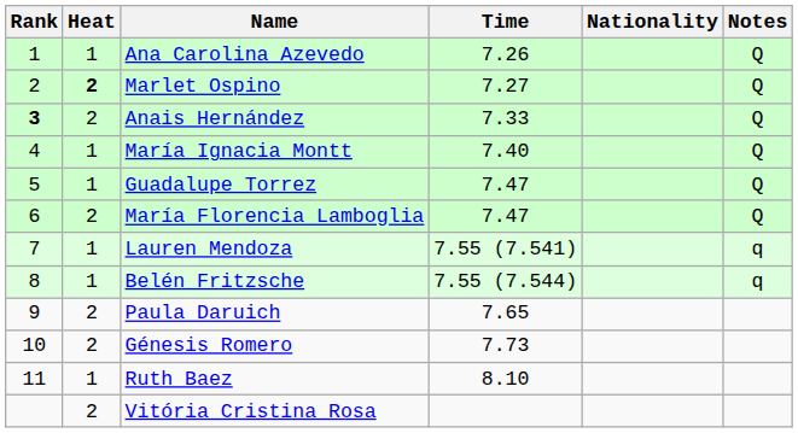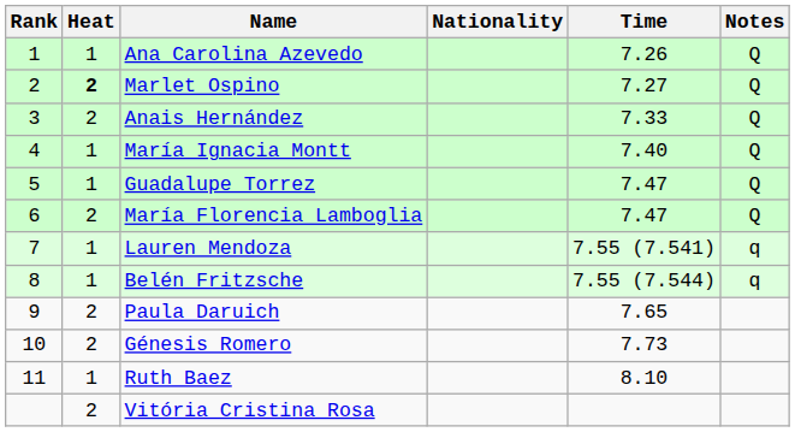columns swapped: Nationality <-> Time
Anais Hernández | Rank: bold -> normal
